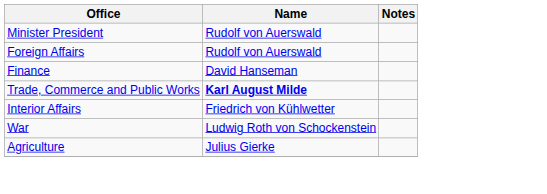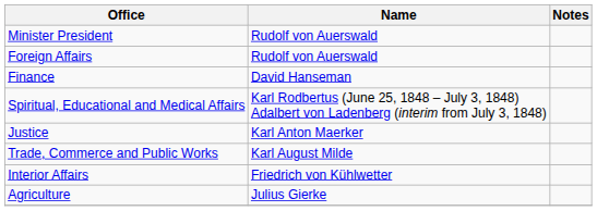+ row: Spiritual, Educational and Medical Affairs | Karl Rodbertus (June 25, 1848 – July 3, 1848) Adalbert von Ladenberg (interim from July 3, 1848)
+ row: Justice | Karl Anton Maerker
Trade, Commerce and Public Works | Name: bold -> normal
- row: War | Ludwig Roth von Schockenstein
